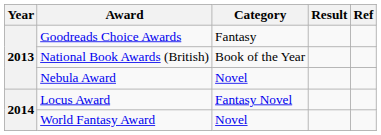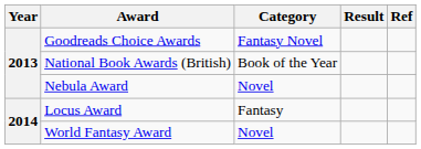Goodreads Choice Awards | Category: Fantasy -> Fantasy Novel
Locus Award | Category: Fantasy Novel -> Fantasy
